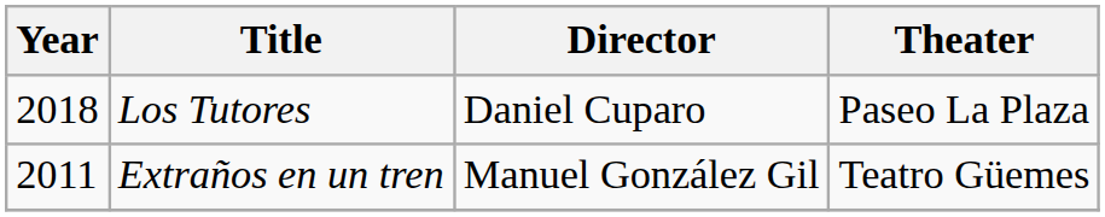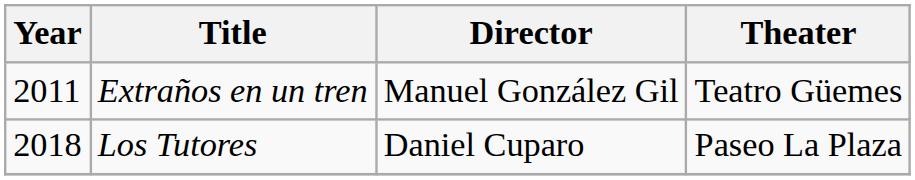rows swapped: Extraños en un tren <-> Los Tutores
